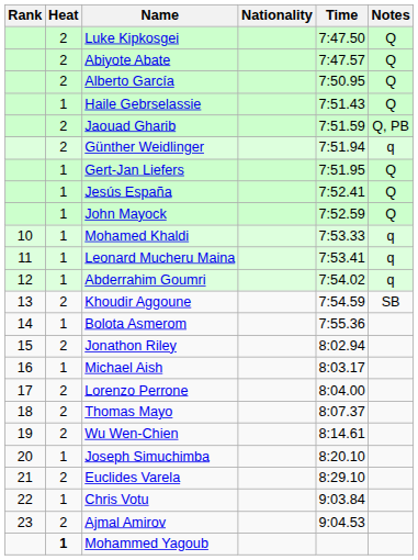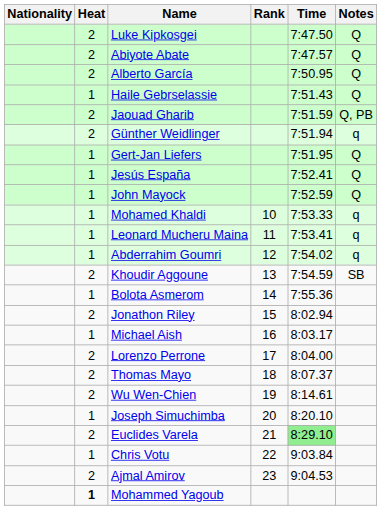columns swapped: Rank <-> Nationality
Euclides Varela | Time: no background -> lightgreen background
